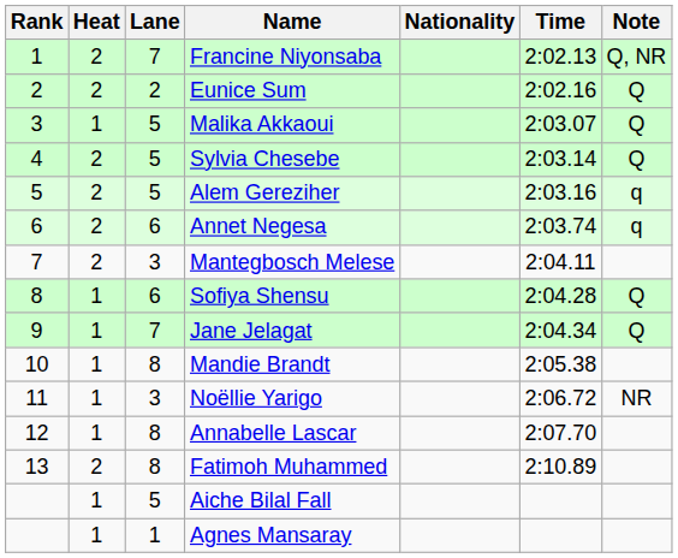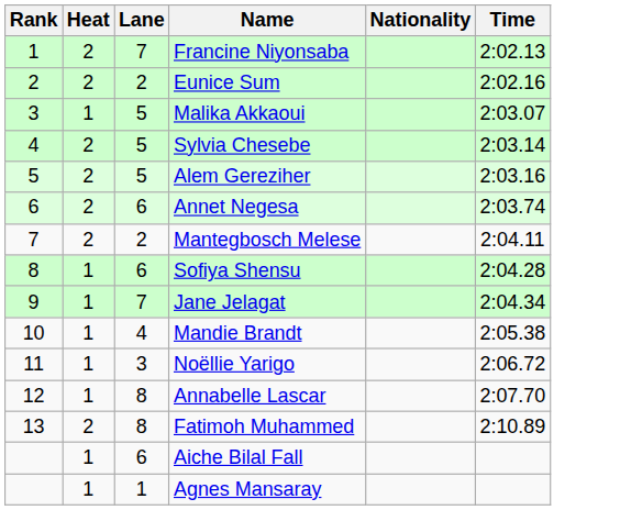- column: Note | Q, NR | Q | Q | Q | q | q | Q | Q | NR
Mantegbosch Melese | Lane: 3 -> 2
Mandie Brandt | Lane: 8 -> 4
Aiche Bilal Fall | Lane: 5 -> 6
